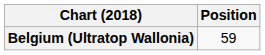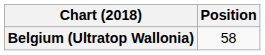Belgium (Ultratop Wallonia) | Position: 59 -> 58
